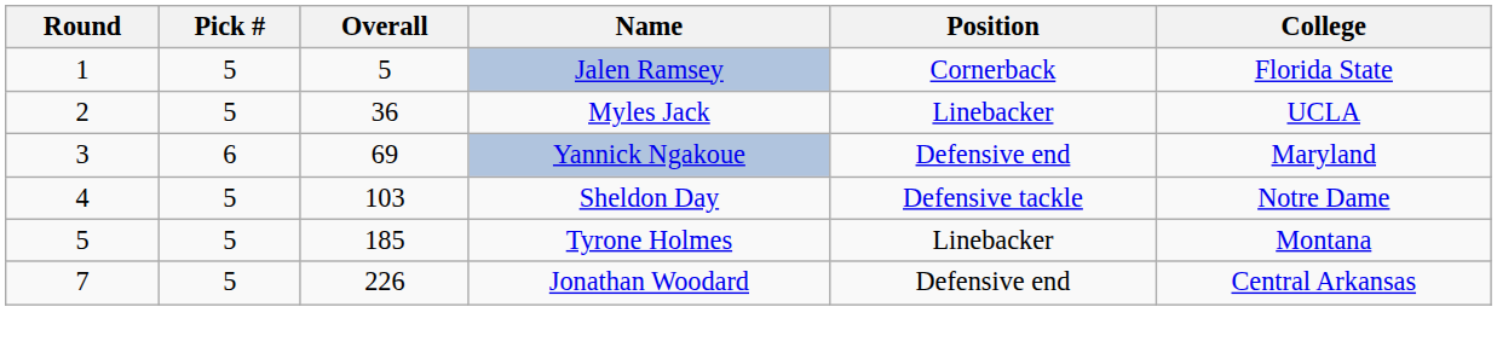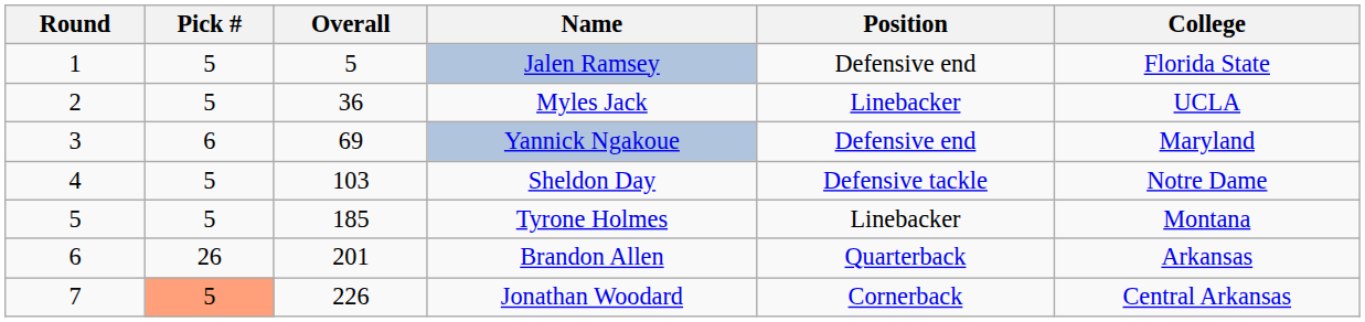Jalen Ramsey | Position: Cornerback -> Defensive end
+ row: 6 | 26 | 201 | Brandon Allen | Quarterback | Arkansas
Jonathan Woodard | Pick #: no background -> lightsalmon background
Jonathan Woodard | Position: Defensive end -> Cornerback
